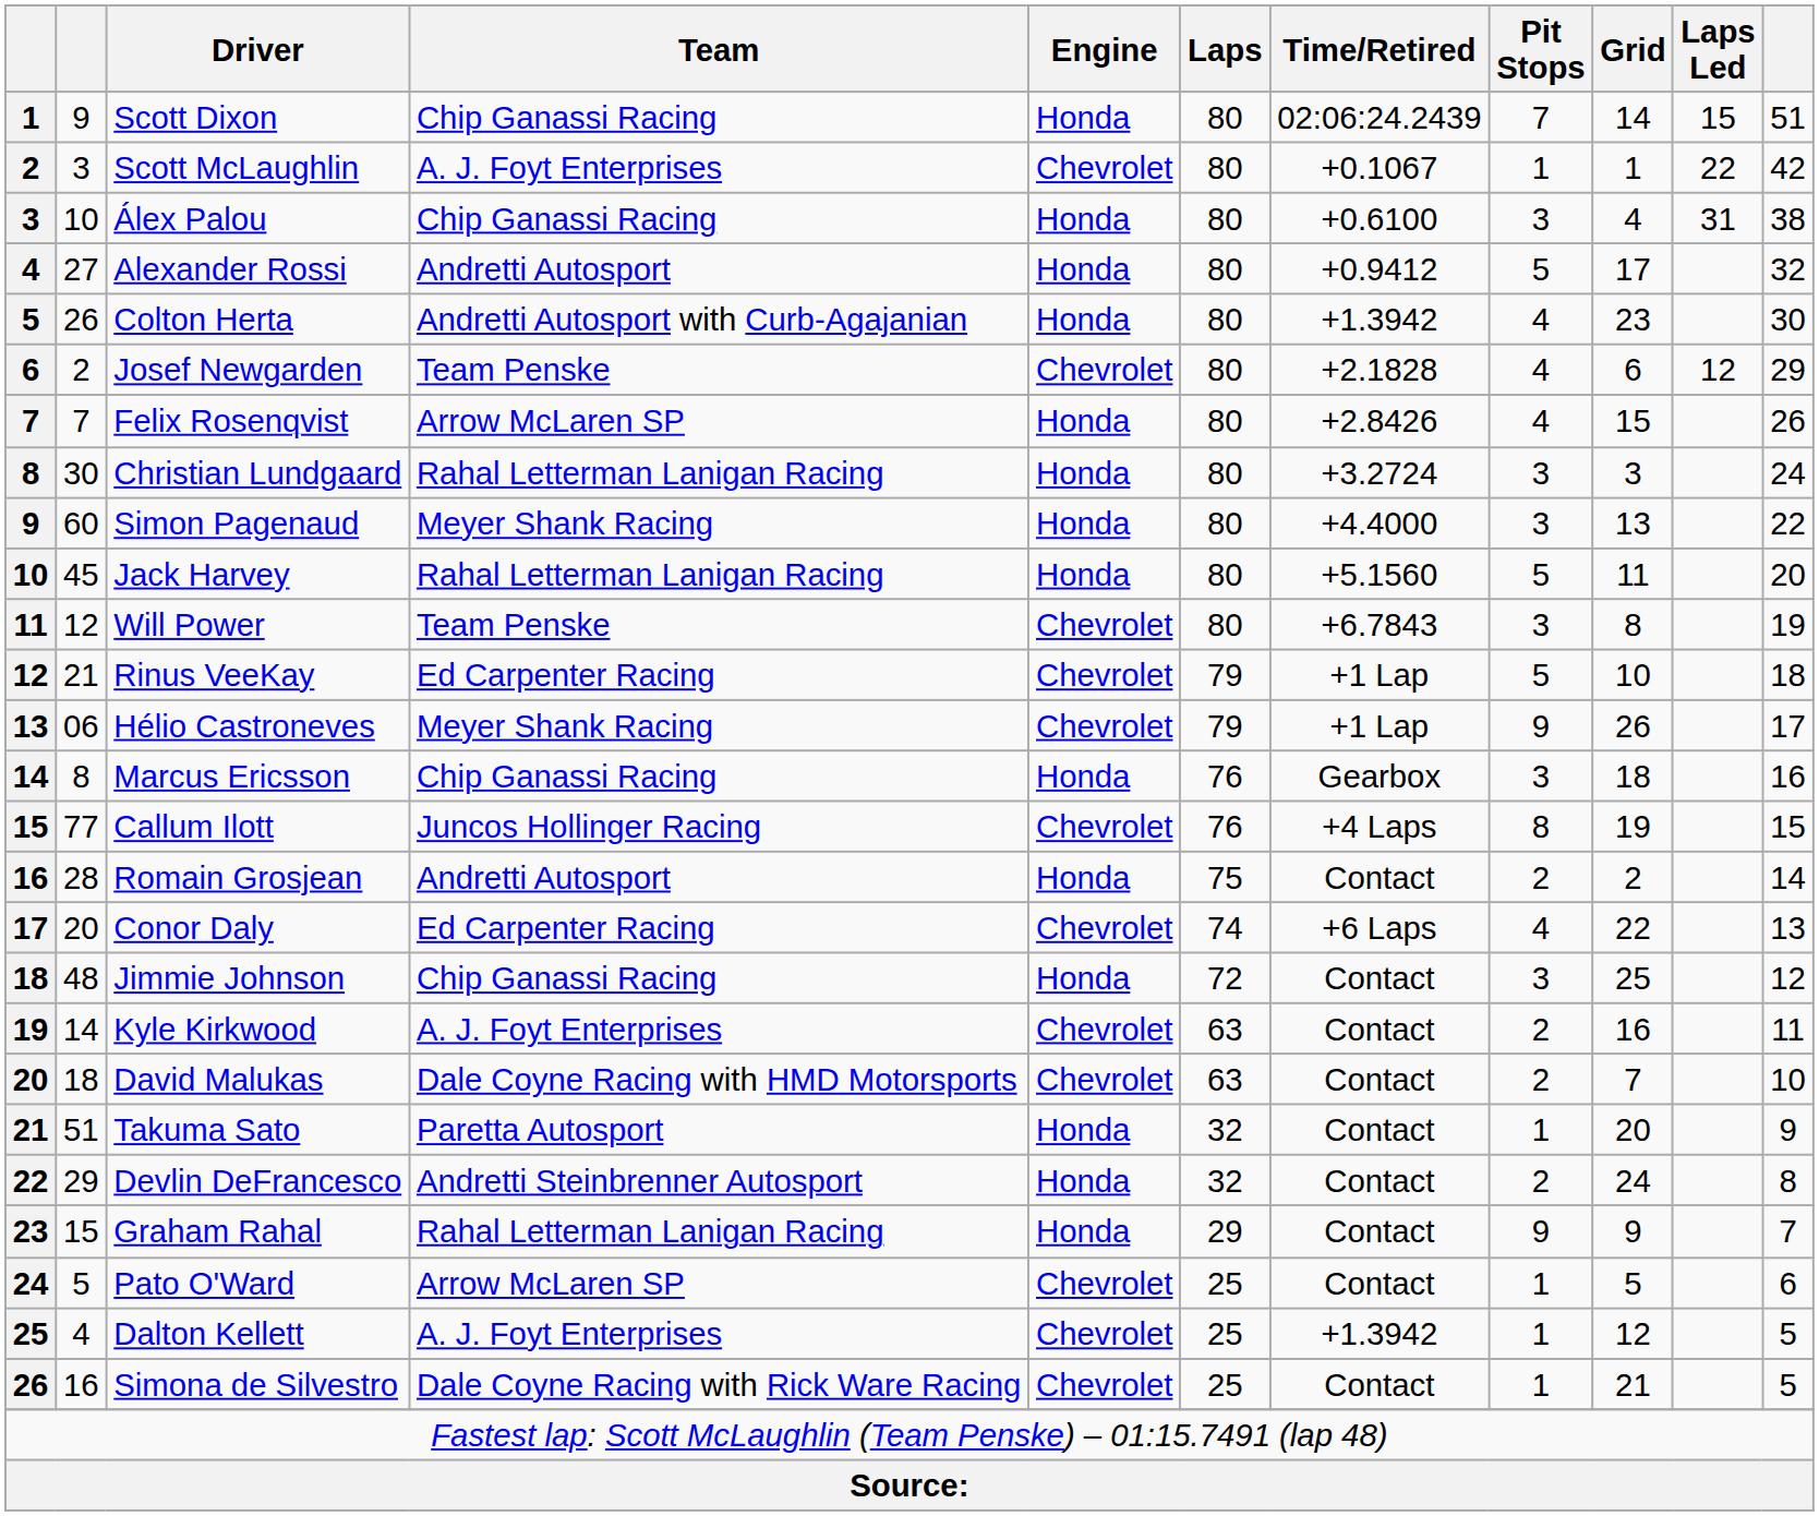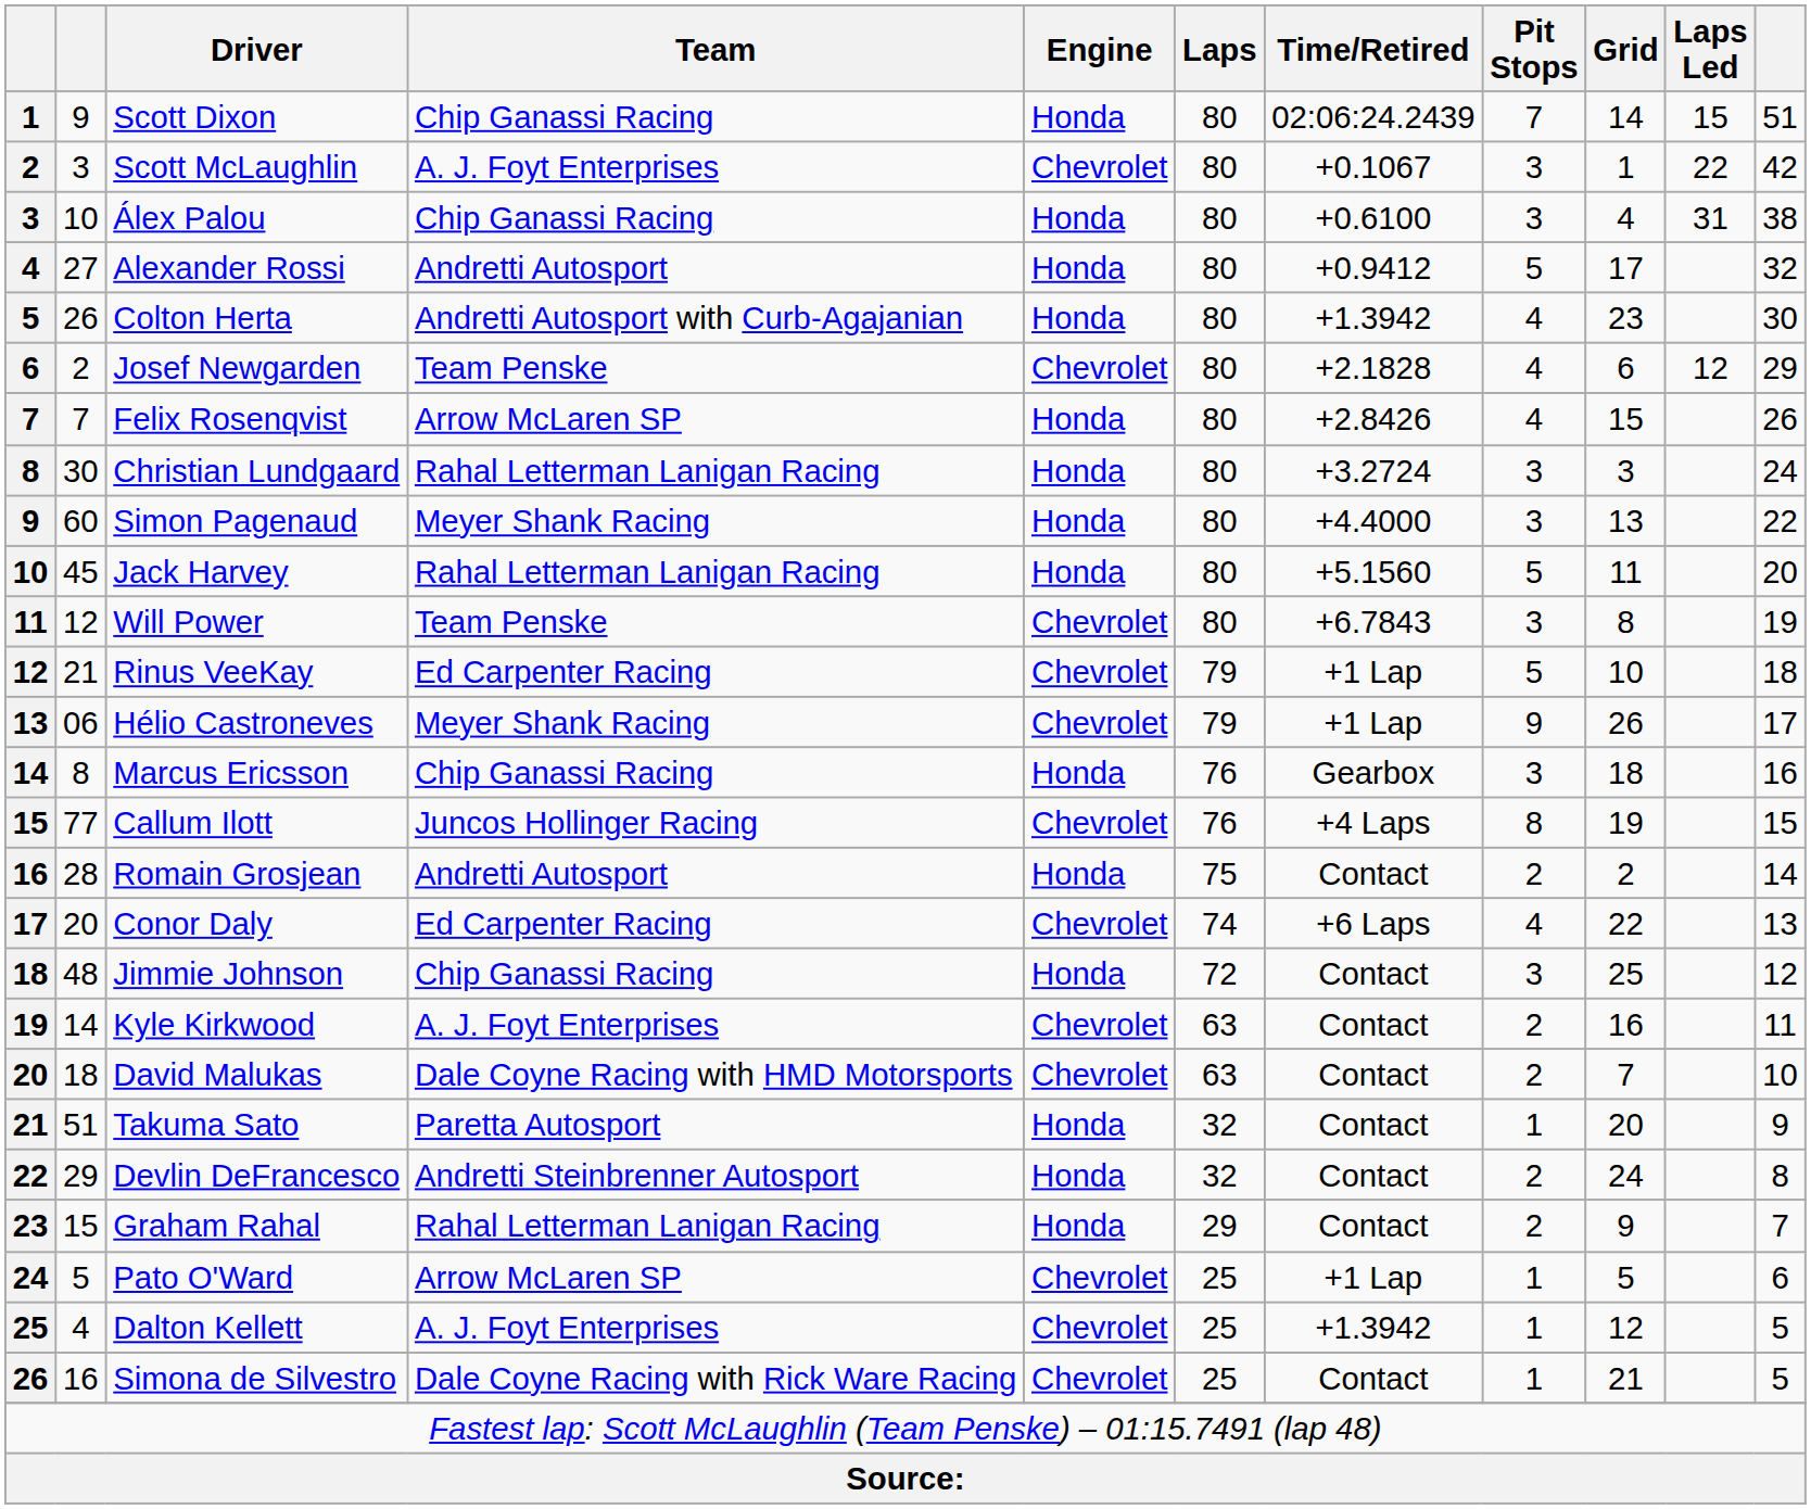Scott McLaughlin | Pit Stops: 1 -> 3
Graham Rahal | Pit Stops: 9 -> 2
Pato O'Ward | Time/Retired: Contact -> +1 Lap
